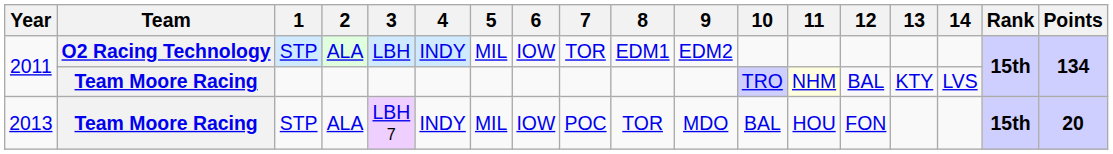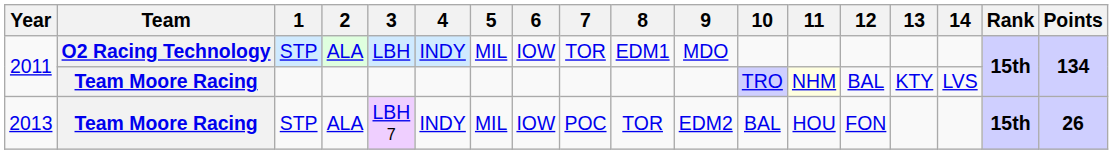2011 / O2 Racing Technology | 9: EDM2 -> MDO
2013 | 9: MDO -> EDM2
2013 | Points: 20 -> 26
